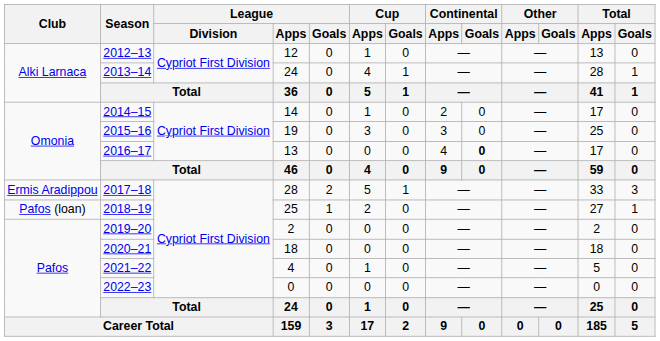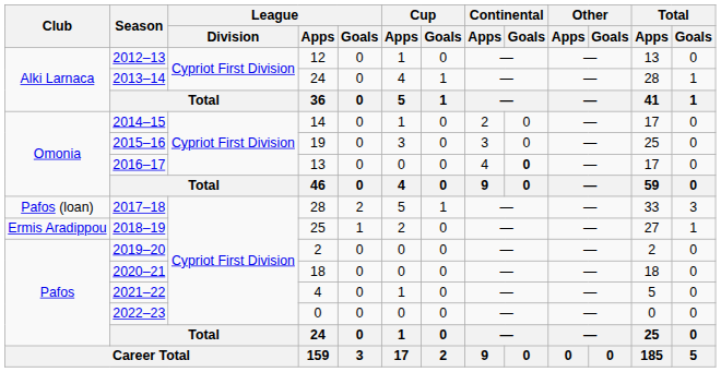2017–18 | Club: Ermis Aradippou -> Pafos (loan)
2018–19 | Club: Pafos (loan) -> Ermis Aradippou
